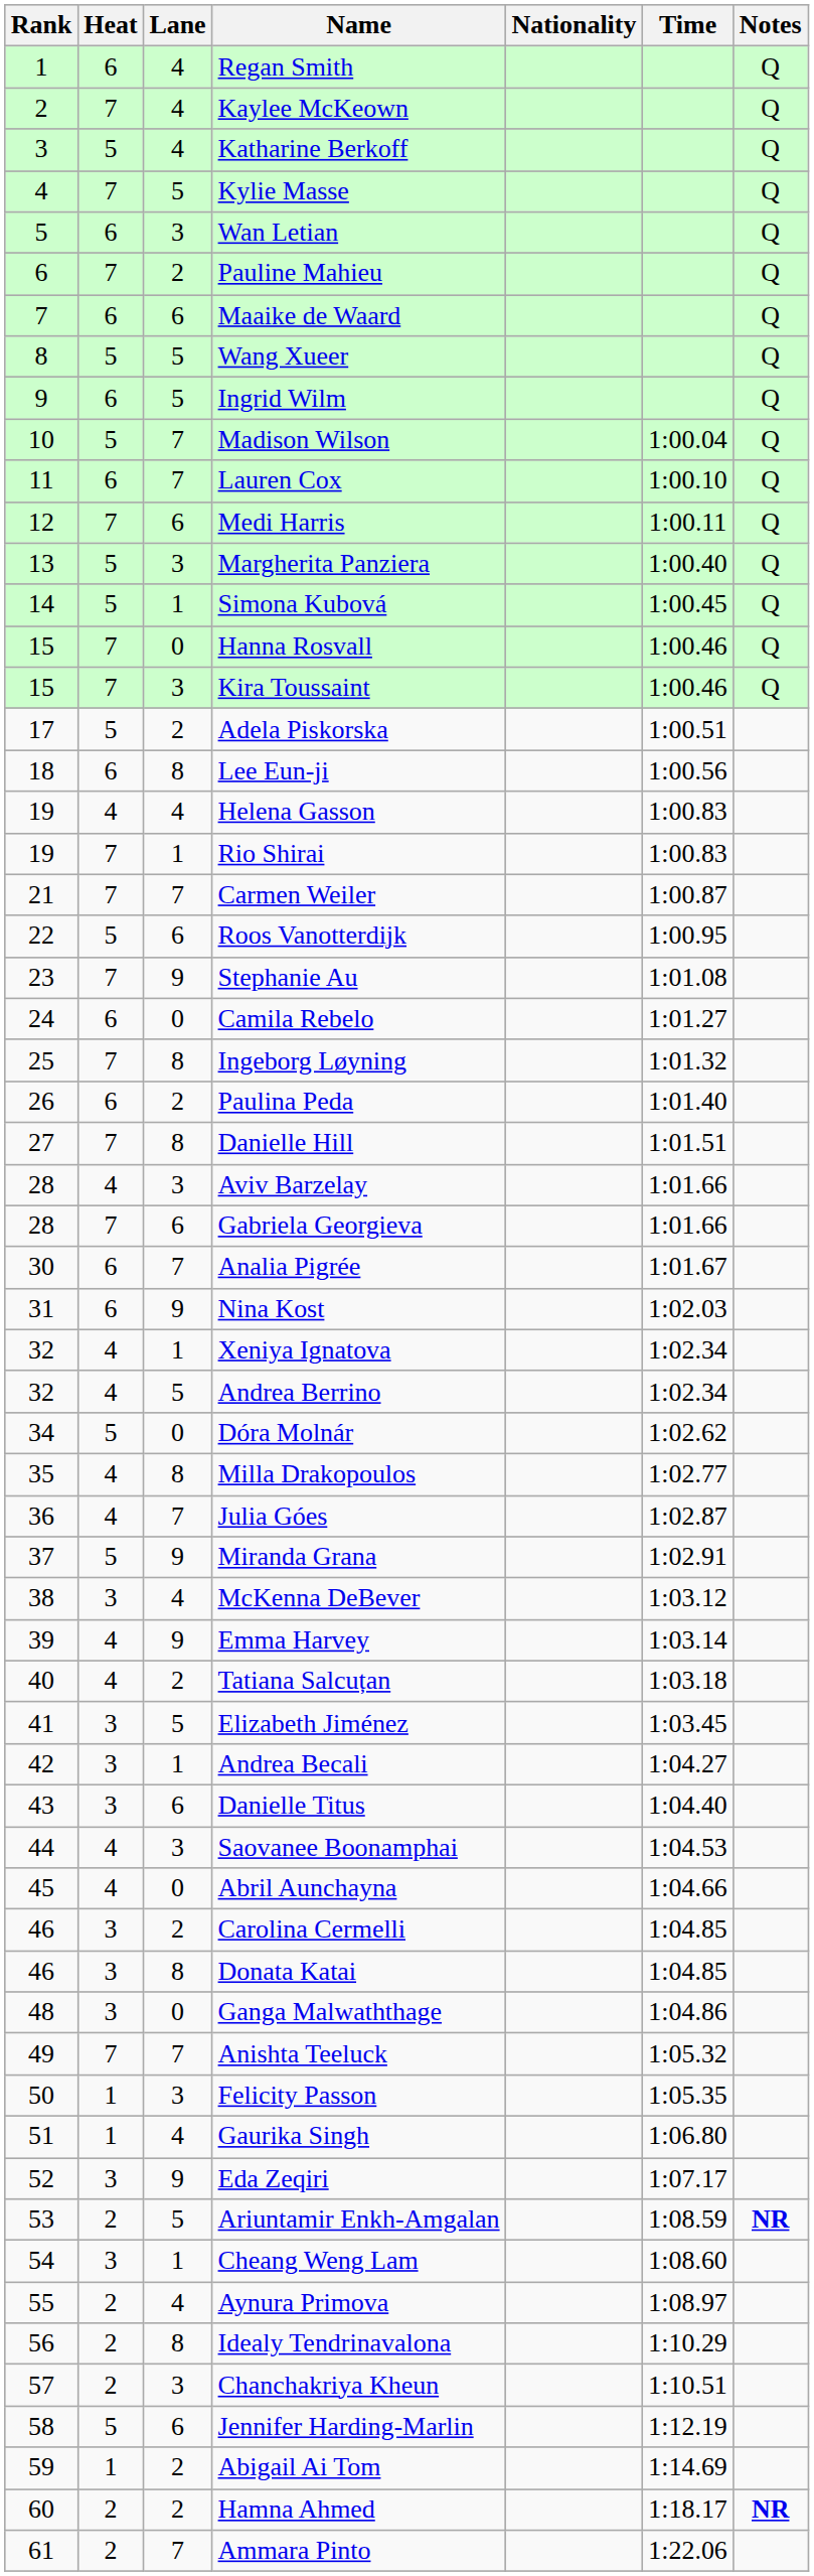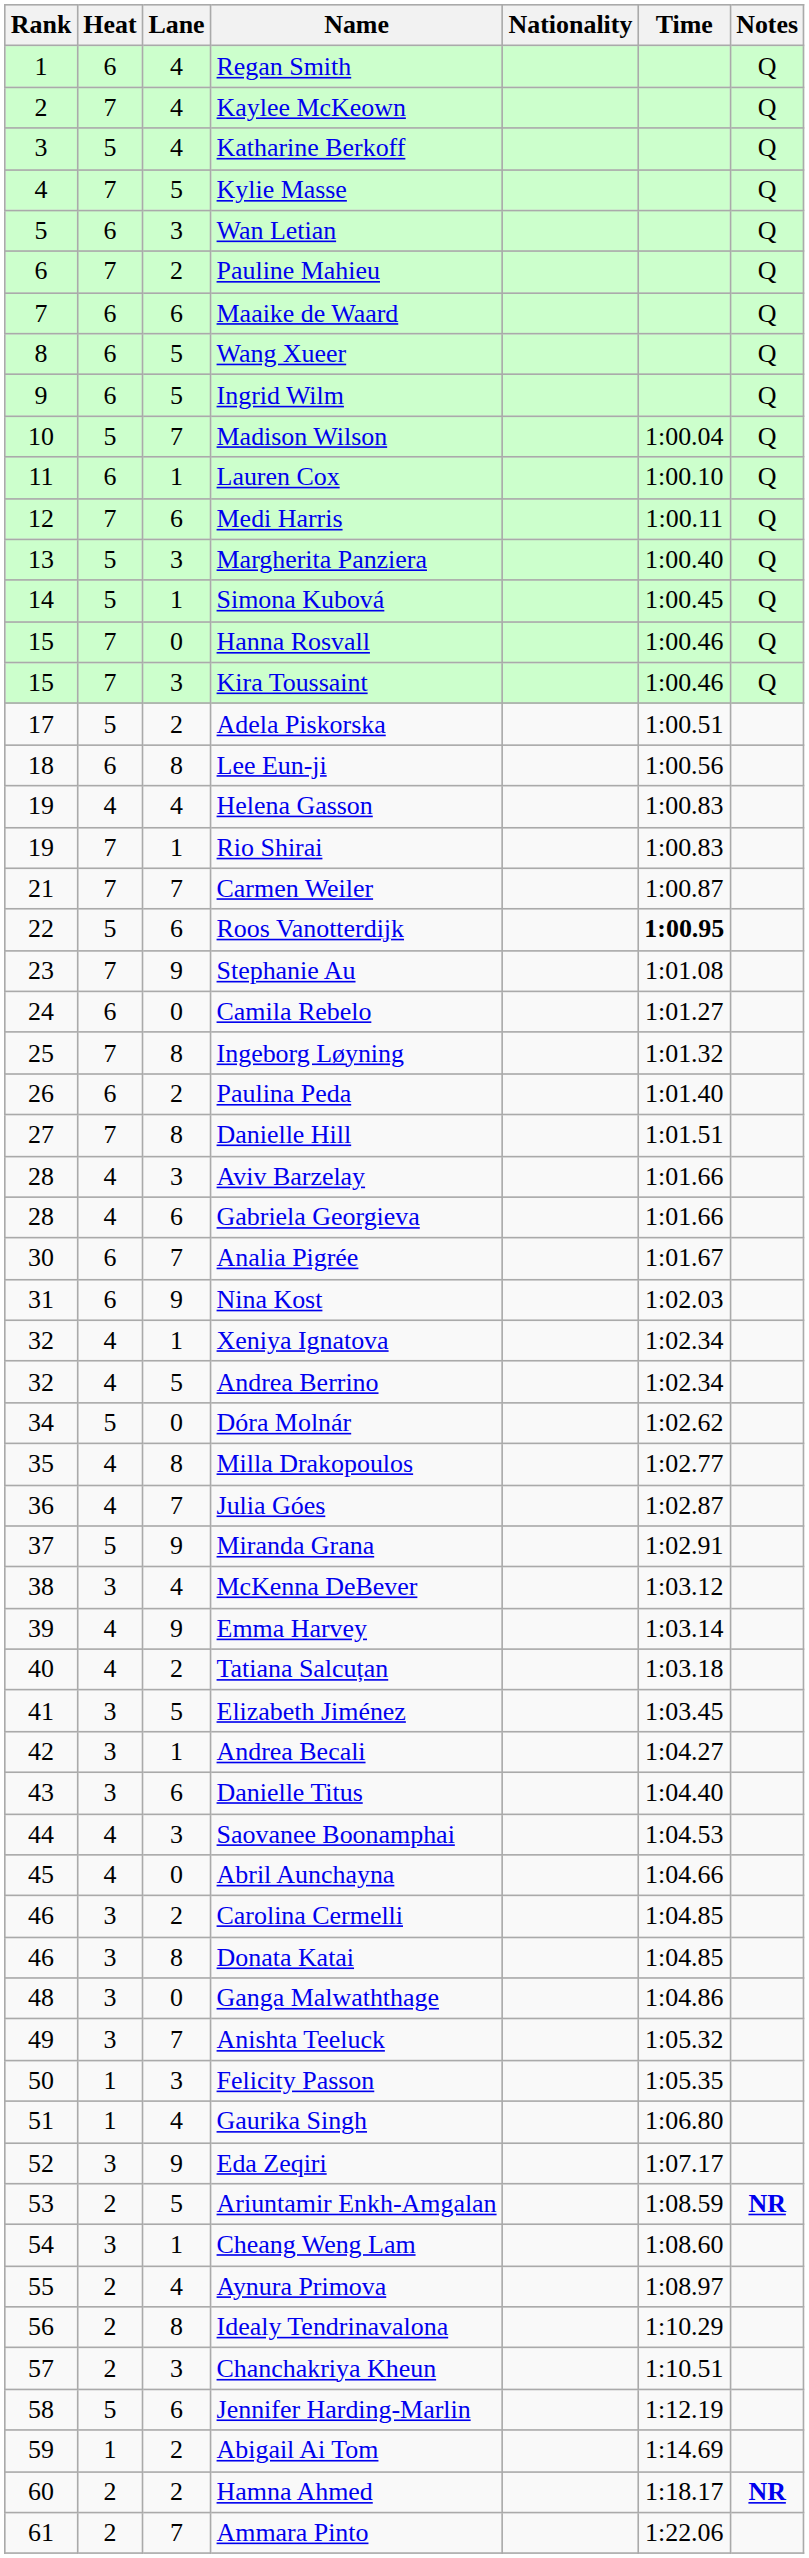Wang Xueer | Heat: 5 -> 6
Lauren Cox | Lane: 7 -> 1
Roos Vanotterdijk | Time: normal -> bold
Gabriela Georgieva | Heat: 7 -> 4
Anishta Teeluck | Heat: 7 -> 3
